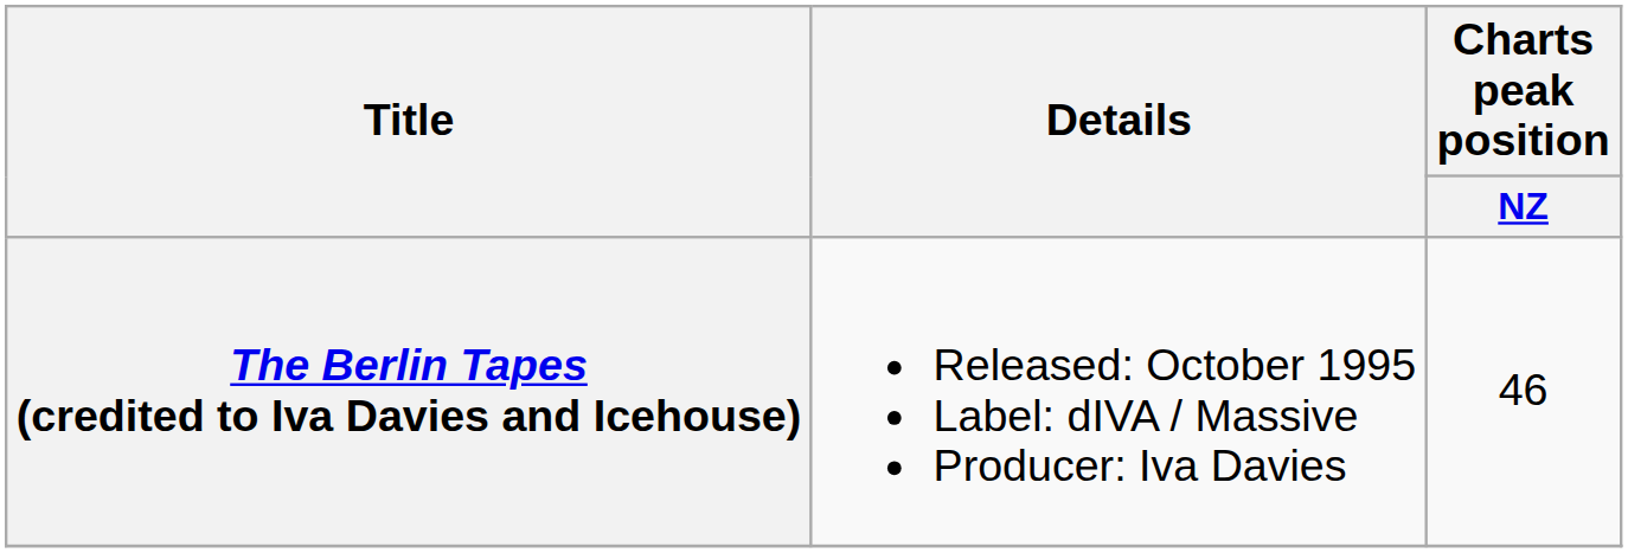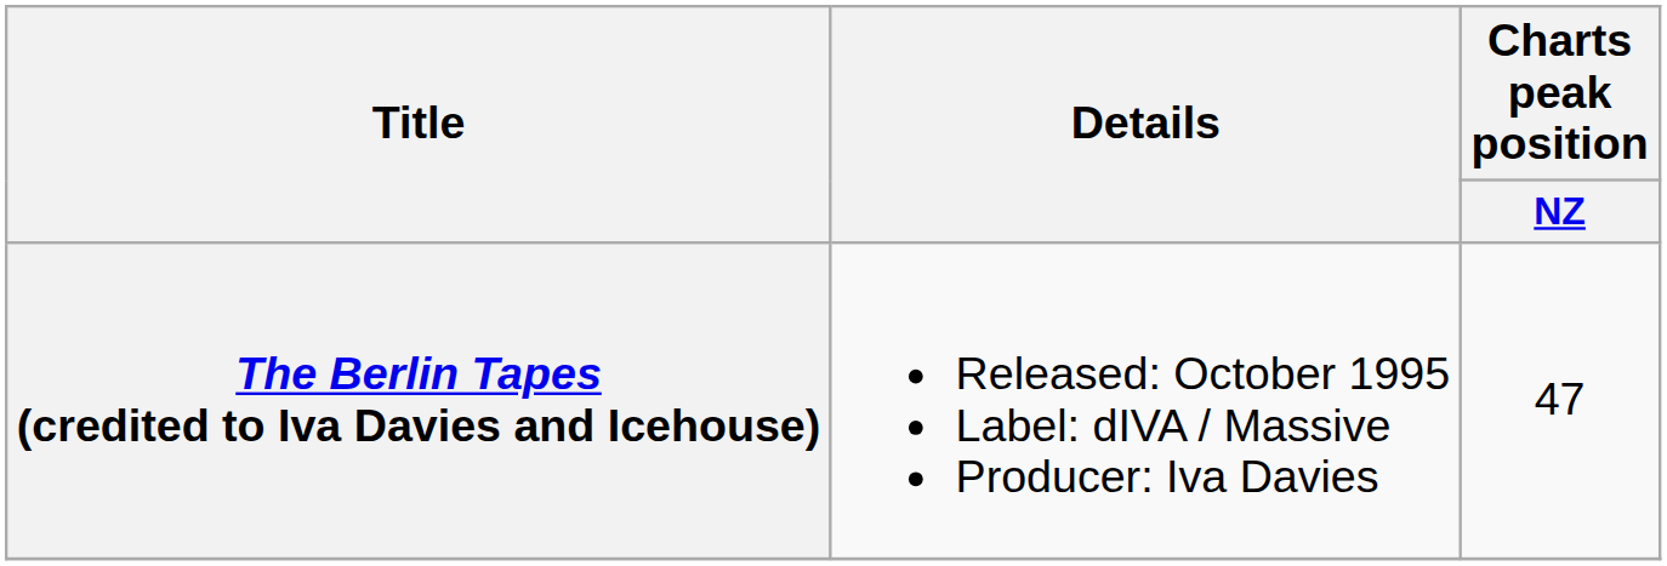The Berlin Tapes (credited to Iva Davies and Icehouse) | Charts peak position / NZ: 46 -> 47
